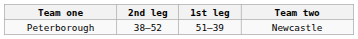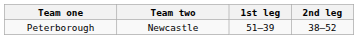columns swapped: Team two <-> 2nd leg
